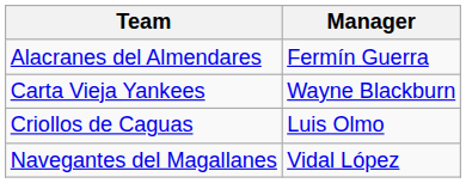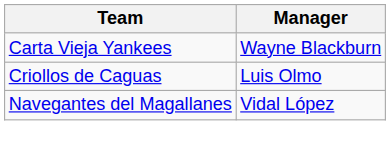- row: Alacranes del Almendares | Fermín Guerra
